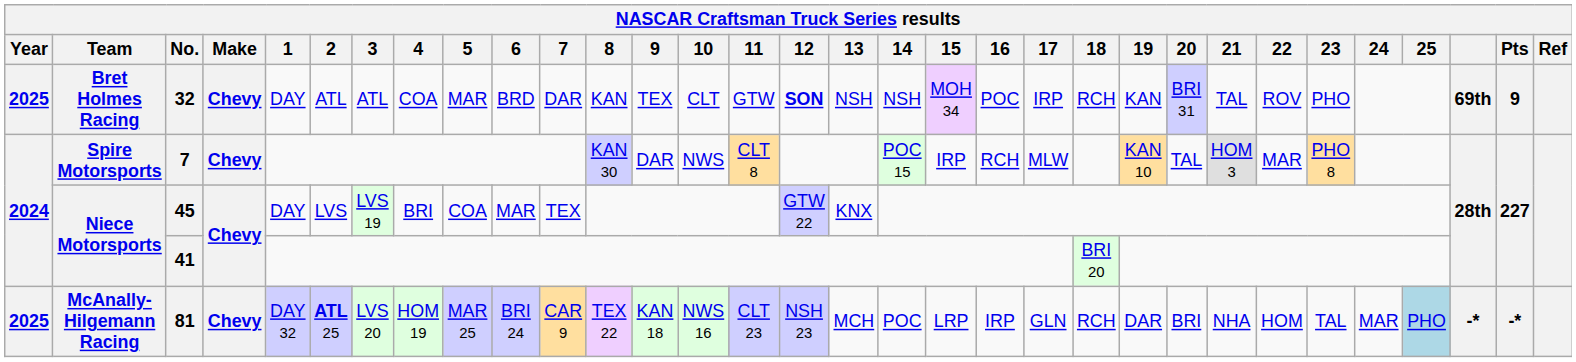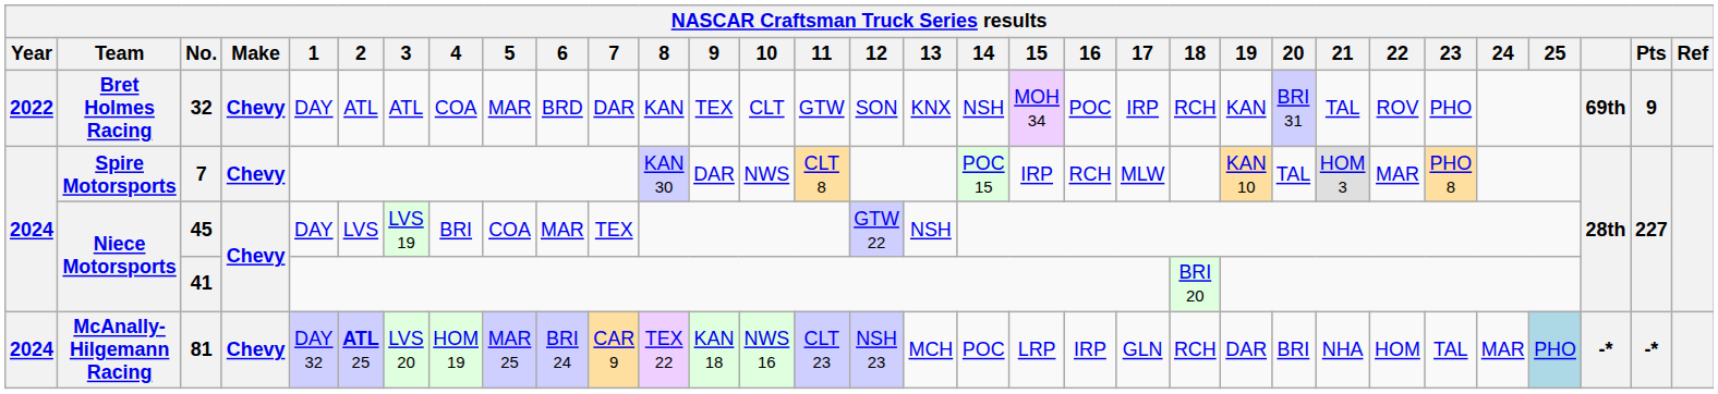32 | Year: 2025 -> 2022
32 | 12: bold -> normal
32 | 13: NSH -> KNX
45 | 13: KNX -> NSH
81 | Year: 2025 -> 2024
